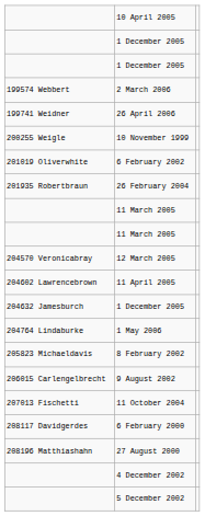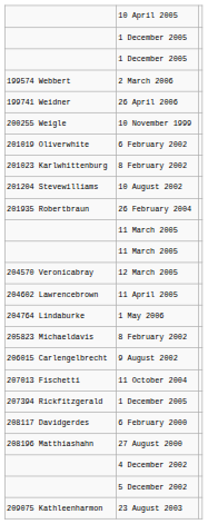+ row: 201023 Karlwhittenburg | 8 February 2002
+ row: 201204 Stevewilliams | 10 August 2002
- row: 204632 Jamesburch | 1 December 2005
+ row: 207394 Rickfitzgerald | 1 December 2005
+ row: 209075 Kathleenharmon | 23 August 2003
